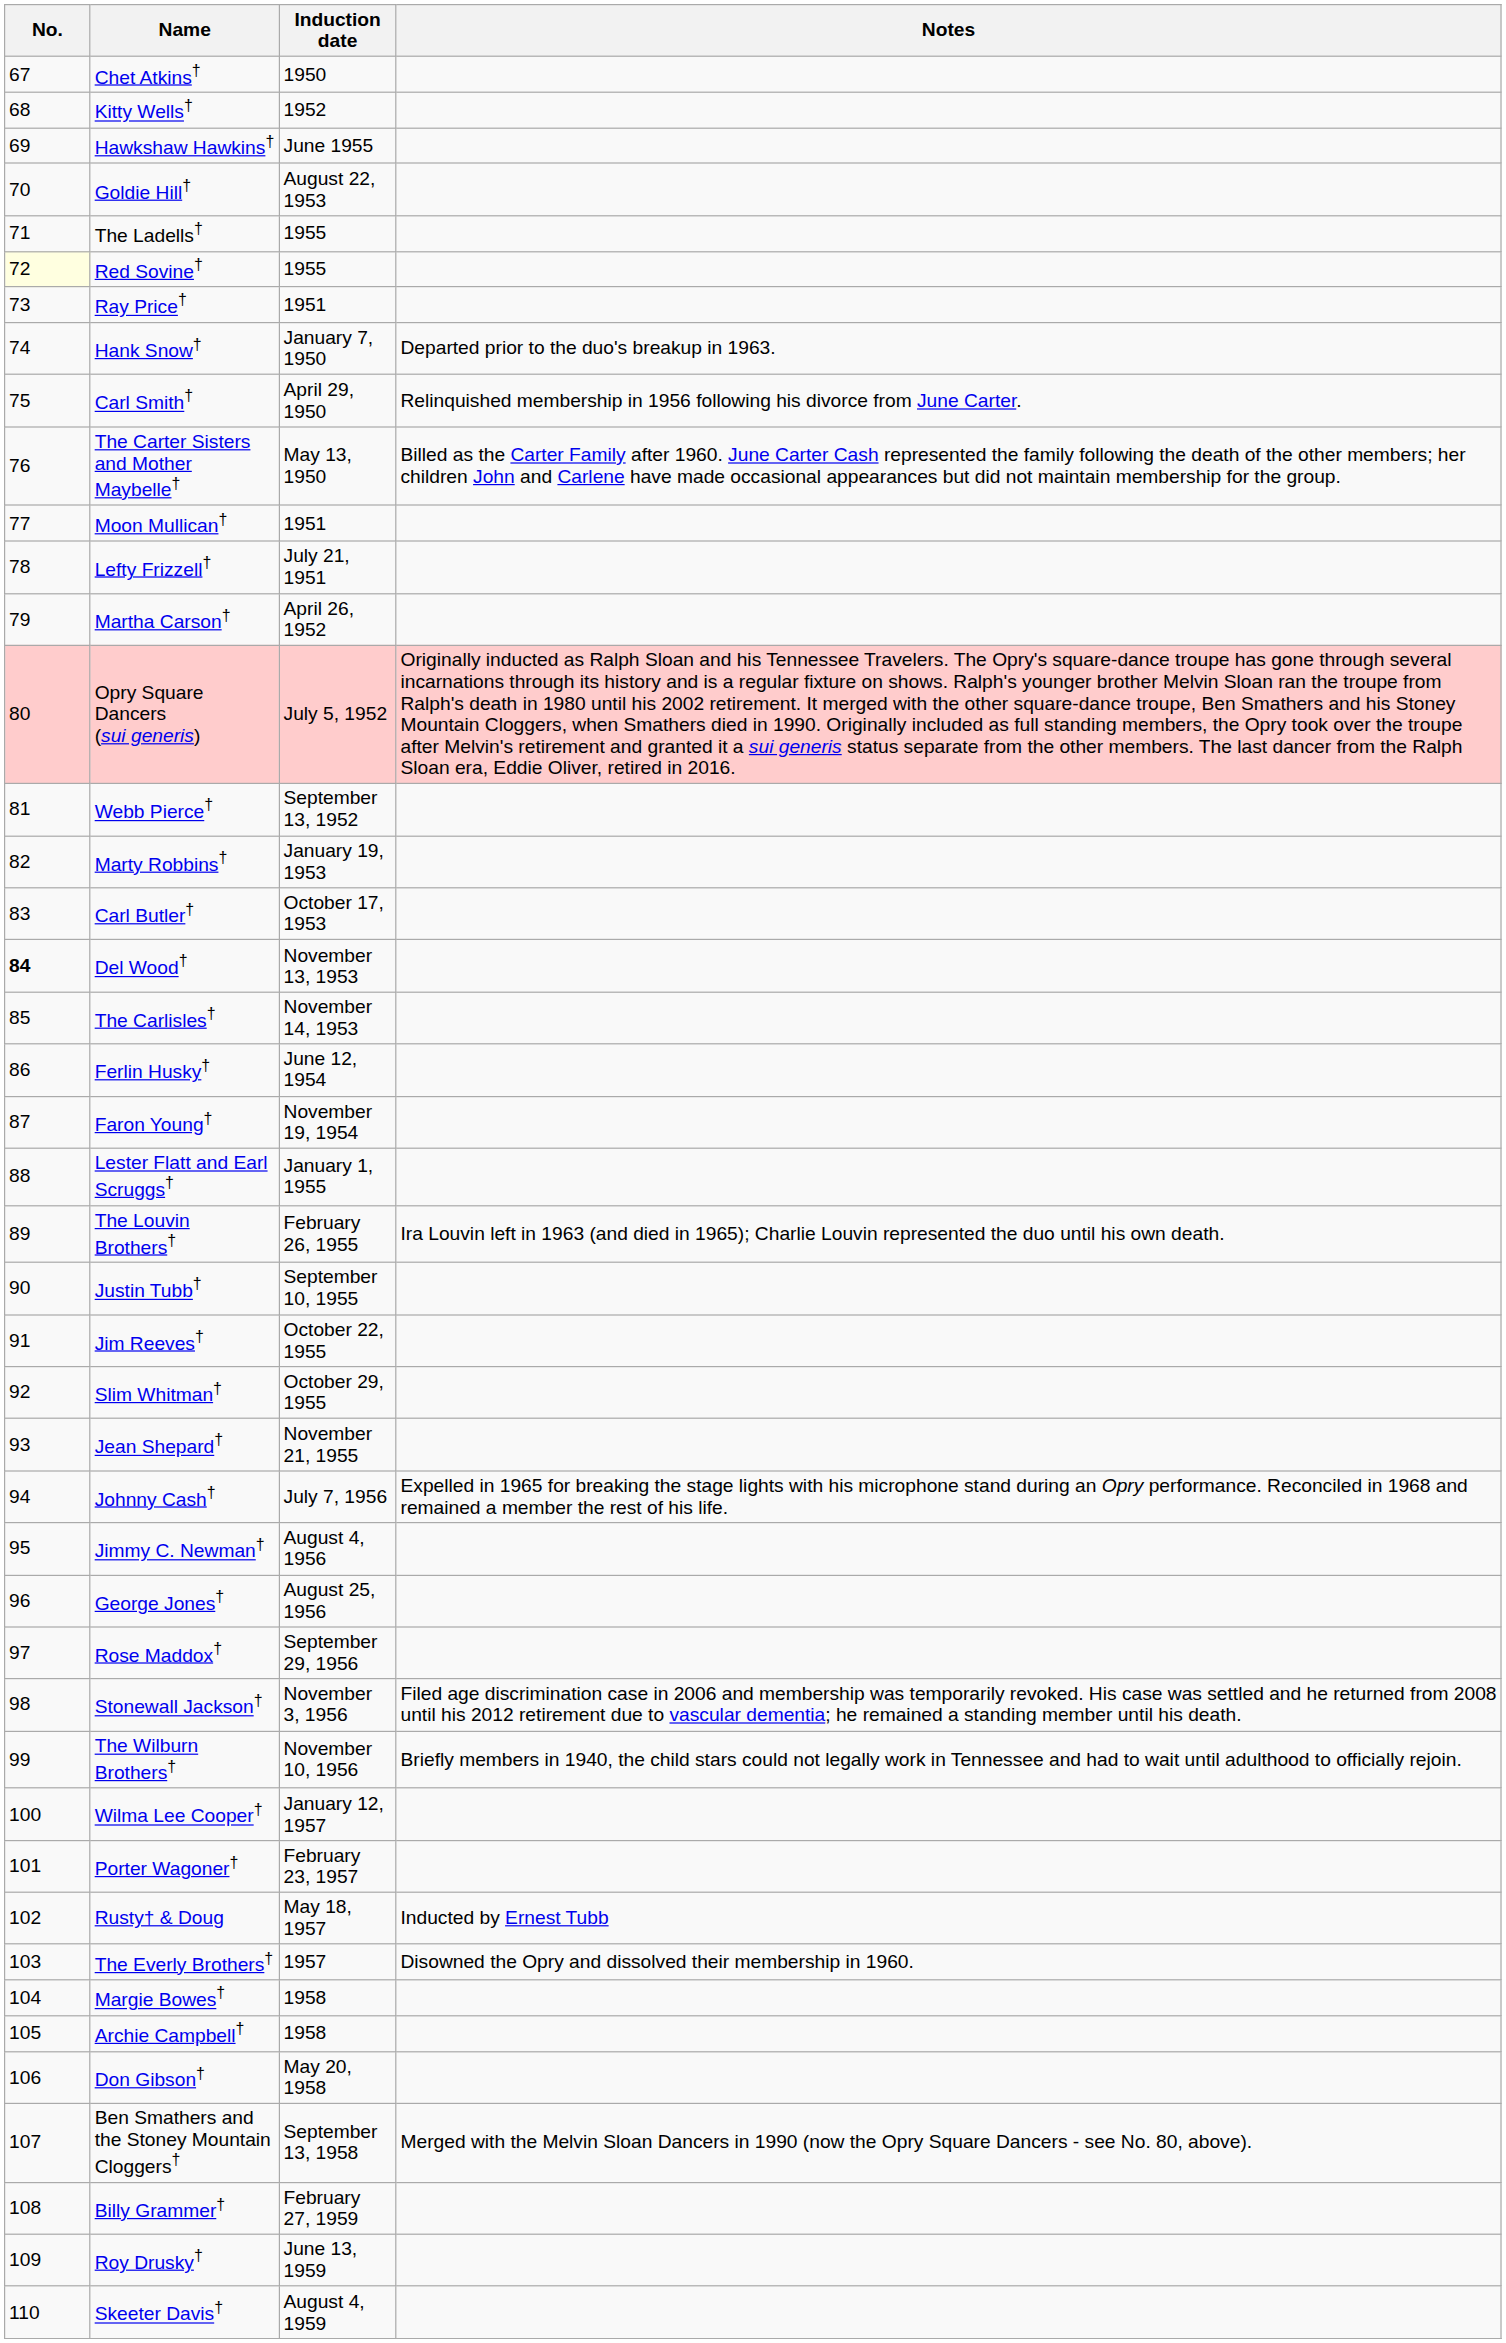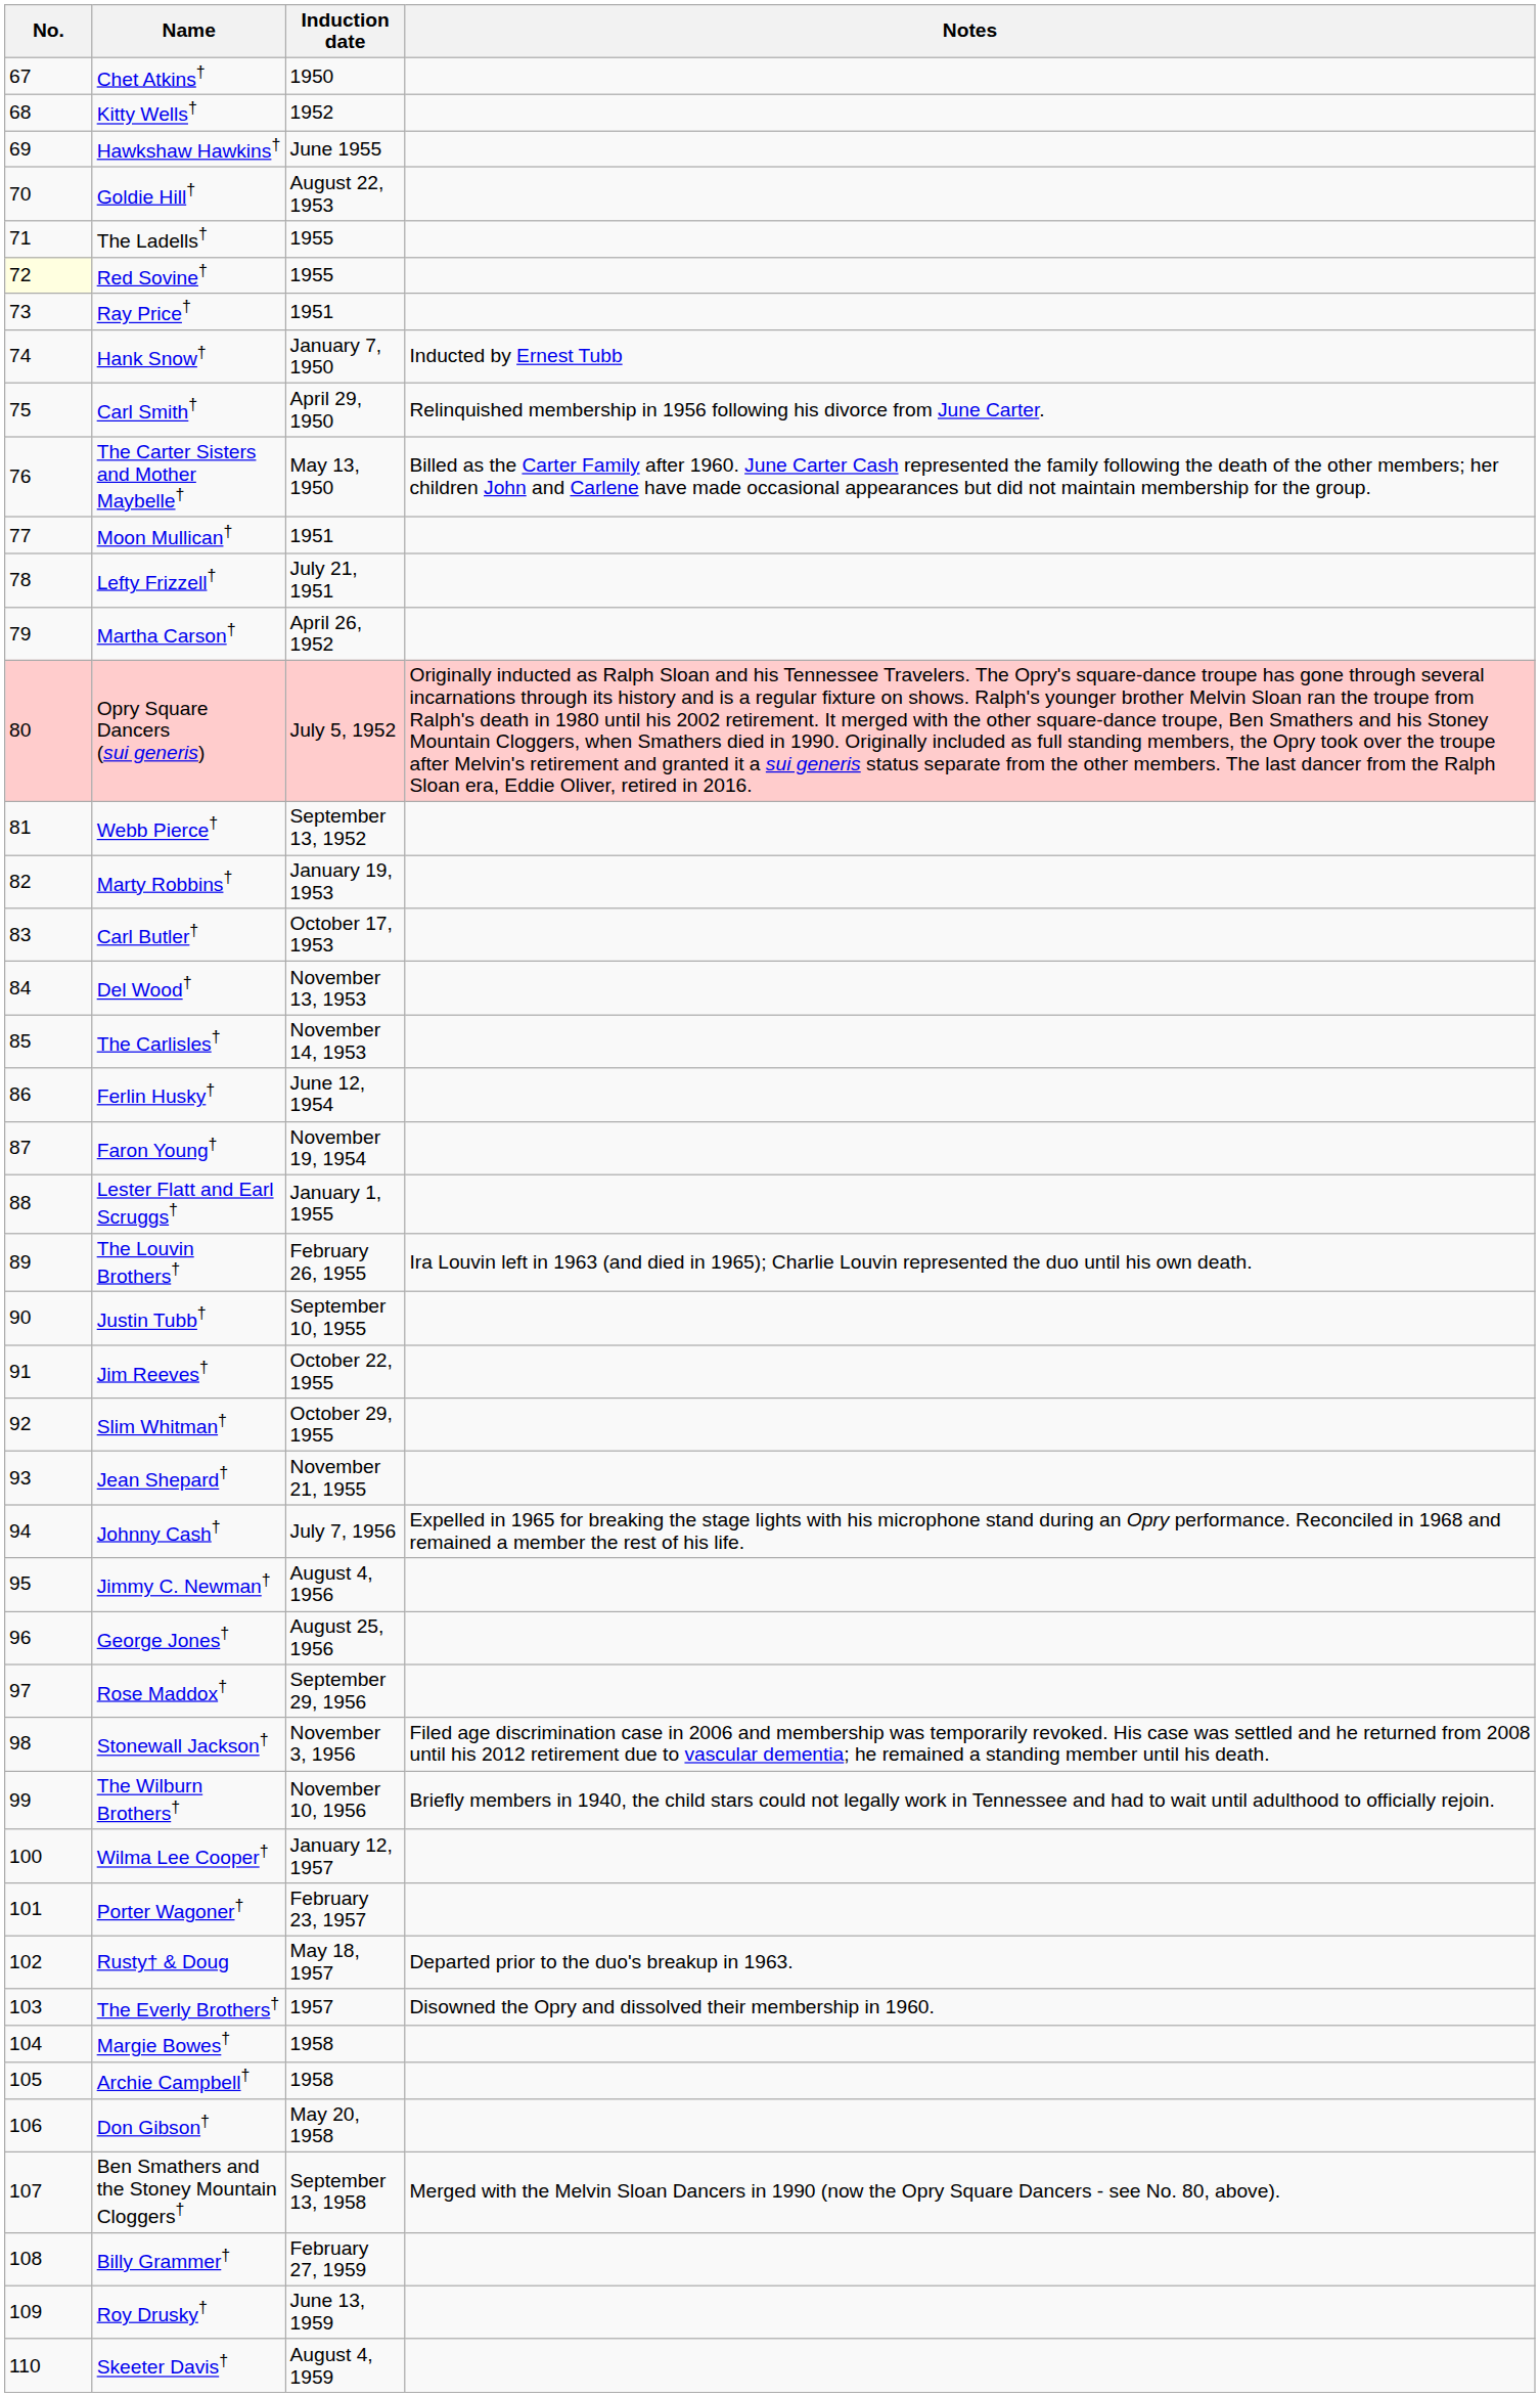Hank Snow† | Notes: Departed prior to the duo's breakup in 1963. -> Inducted by Ernest Tubb
Del Wood† | No.: bold -> normal
Rusty† & Doug | Notes: Inducted by Ernest Tubb -> Departed prior to the duo's breakup in 1963.
